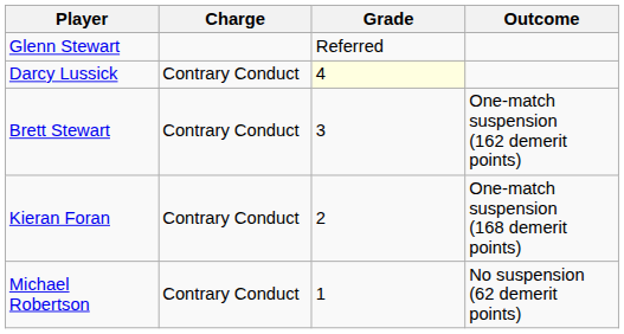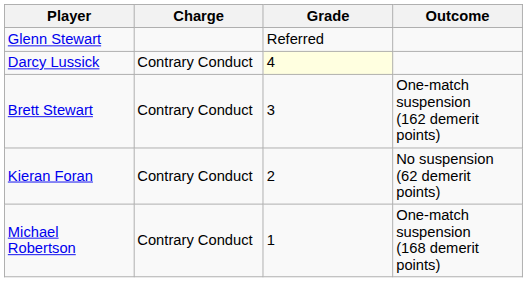Kieran Foran | Outcome: One-match suspension (168 demerit points) -> No suspension (62 demerit points)
Michael Robertson | Outcome: No suspension (62 demerit points) -> One-match suspension (168 demerit points)
